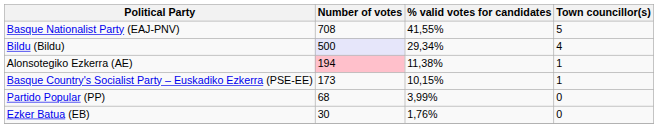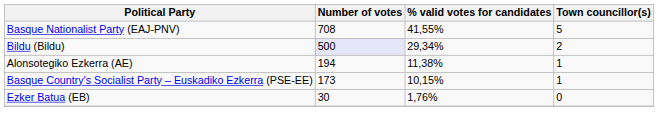Bildu (Bildu) | Town councillor(s): 4 -> 2
Alonsotegiko Ezkerra (AE) | Number of votes: pink background -> no background
- row: Partido Popular (PP) | 68 | 3,99% | 0
